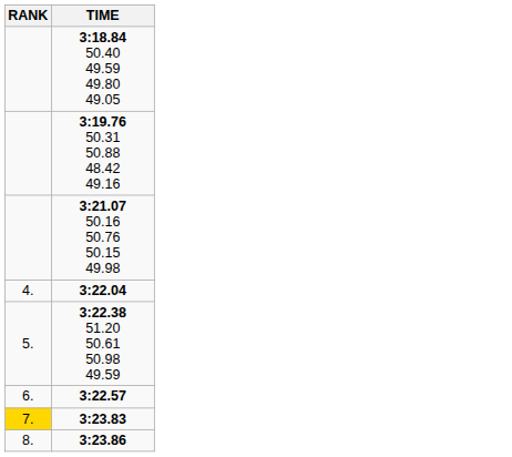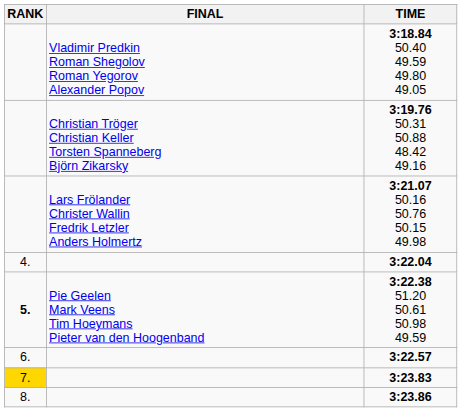+ column: FINAL | Vladimir Predkin Roman Shegolov Roman Yegorov Alexander Popov | Christian Tröger Christian Keller Torsten Spanneberg Björn Zikarsky | Lars Frölander Christer Wallin Fredrik Letzler Anders Holmertz | Pie Geelen Mark Veens Tim Hoeymans Pieter van den Hoogenband
3:22.38 51.20 50.61 50.98 49.59 | RANK: normal -> bold
